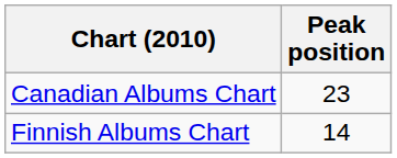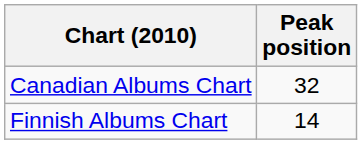Canadian Albums Chart | Peak position: 23 -> 32
